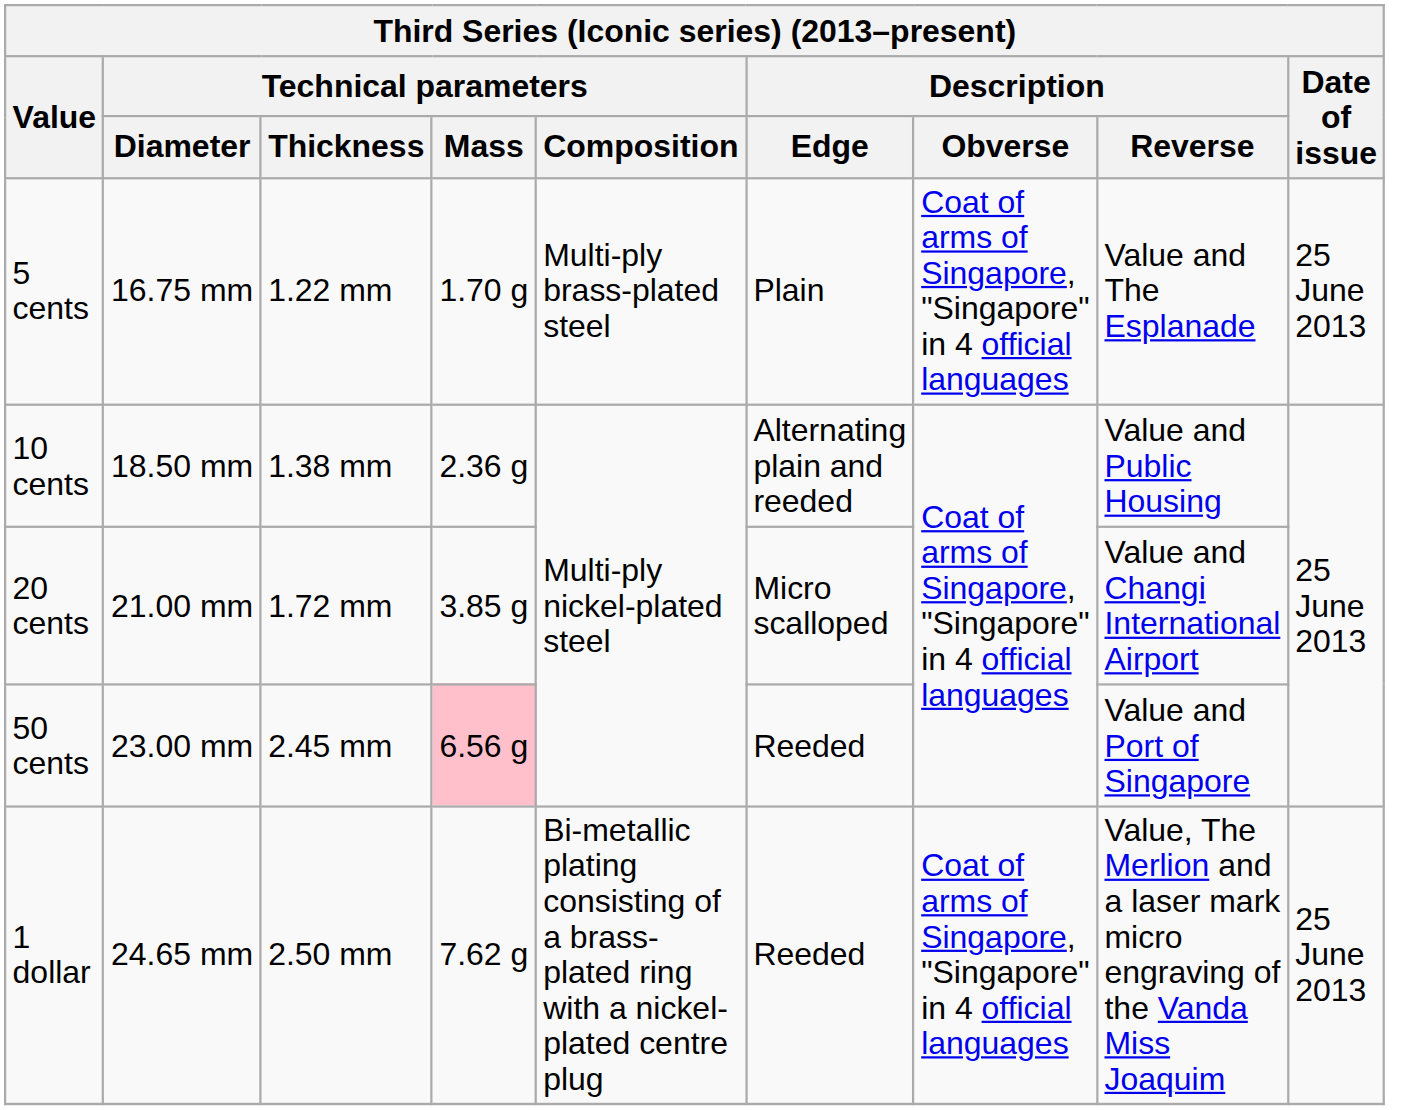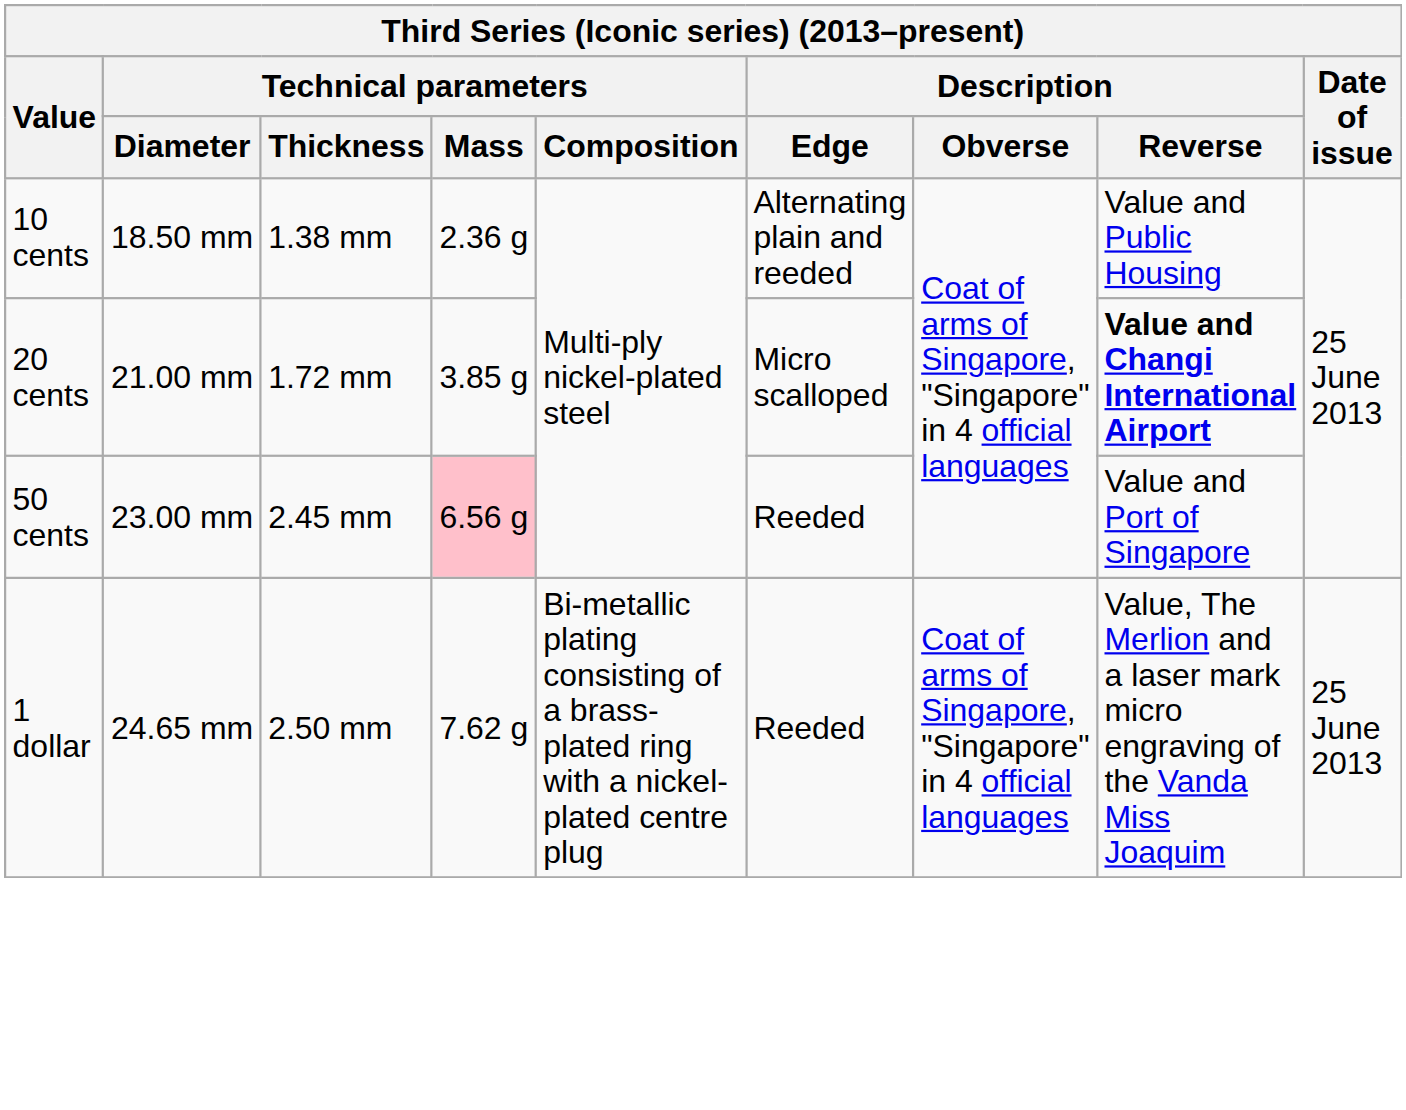- row: 5 cents | 16.75 mm | 1.22 mm | 1.70 g | Multi-ply brass-plated steel | Plain | Coat of arms of Singapore, "Singapore" in 4 official languages | Value and The Esplanade | 25 June 2013
20 cents | Description / Reverse: normal -> bold
